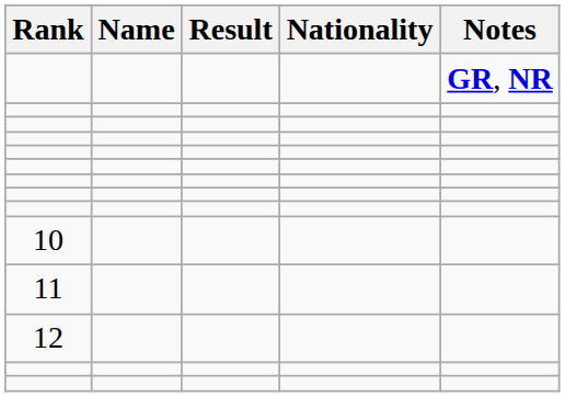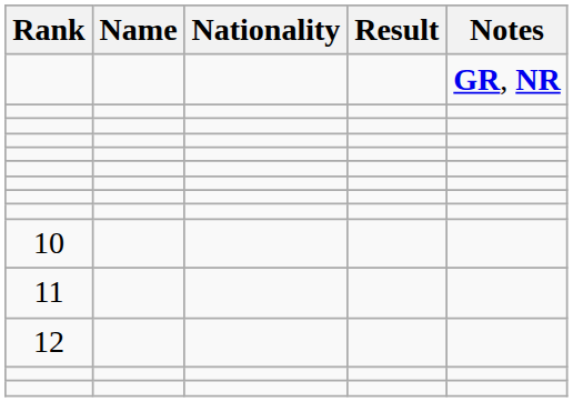columns swapped: Nationality <-> Result
